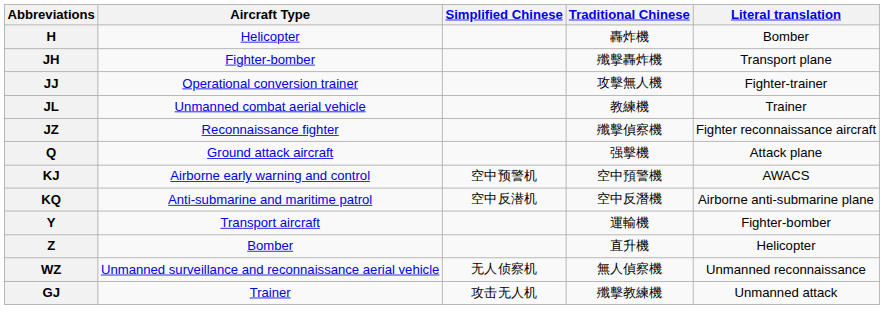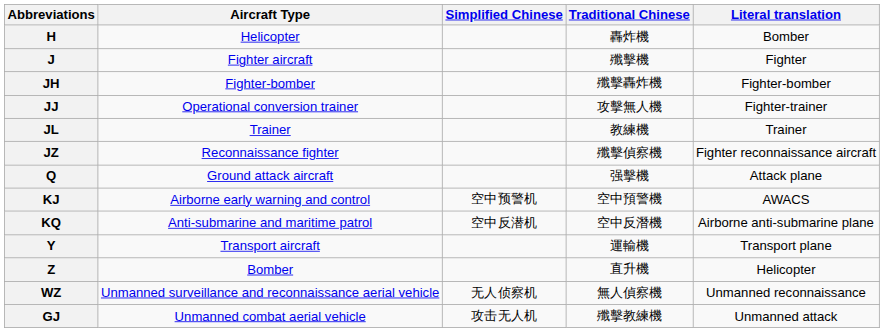+ row: J | Fighter aircraft | 殲擊機 | Fighter
JH | Literal translation: Transport plane -> Fighter-bomber
JL | Aircraft Type: Unmanned combat aerial vehicle -> Trainer
Y | Literal translation: Fighter-bomber -> Transport plane
GJ | Aircraft Type: Trainer -> Unmanned combat aerial vehicle
